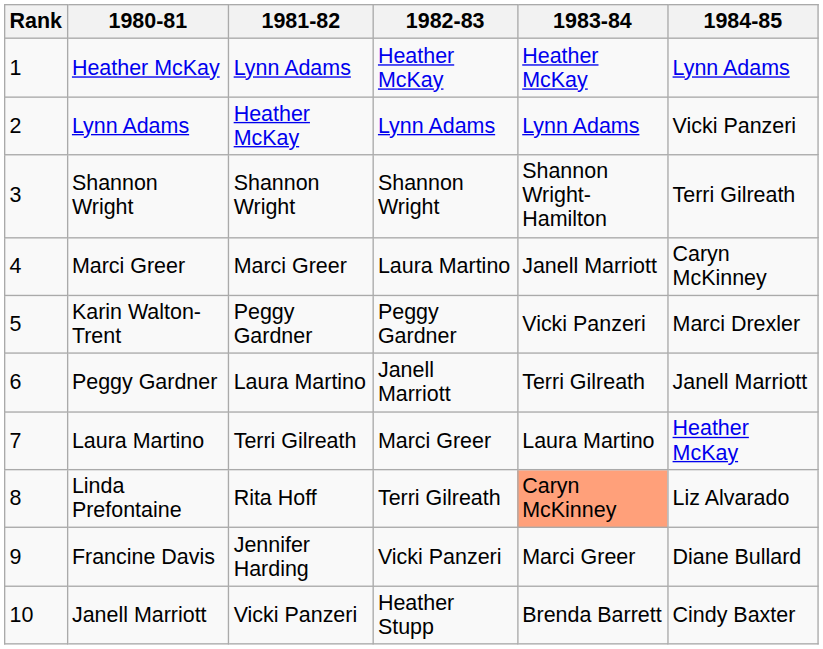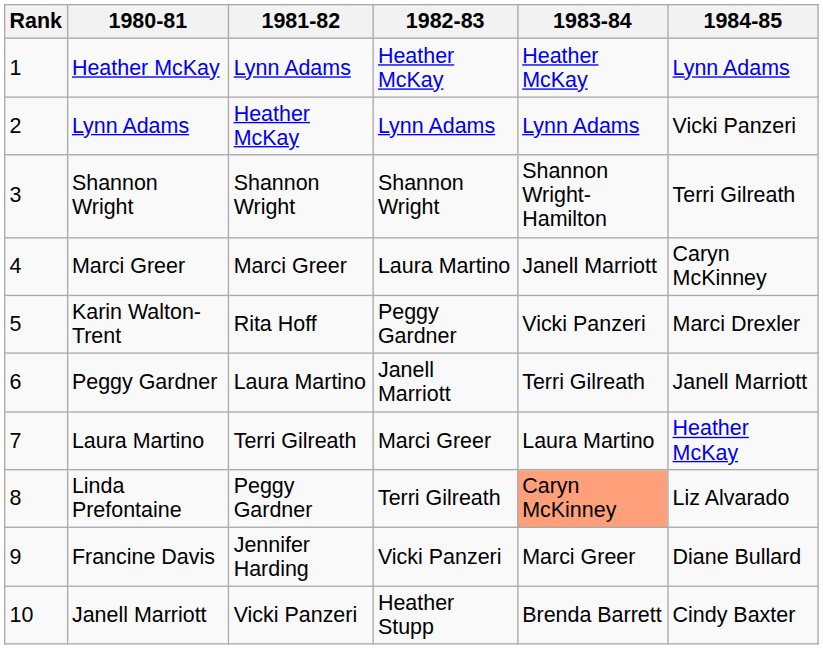Karin Walton-Trent | 1981-82: Peggy Gardner -> Rita Hoff
Linda Prefontaine | 1981-82: Rita Hoff -> Peggy Gardner
